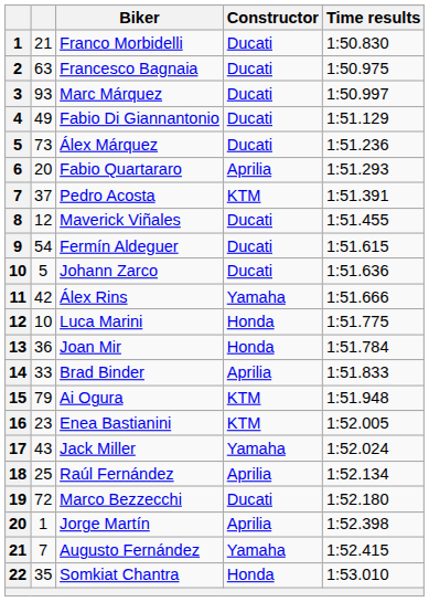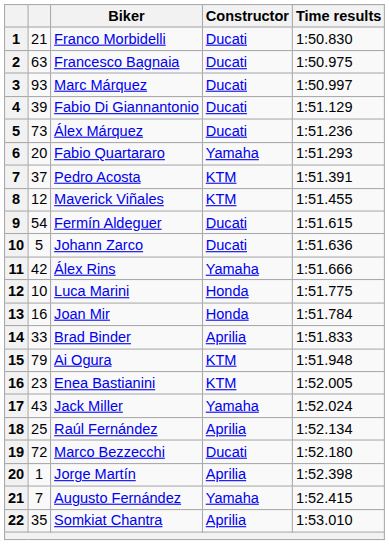Fabio Di Giannantonio | column 2: 49 -> 39
Fabio Quartararo | Constructor: Aprilia -> Yamaha
Maverick Viñales | Constructor: Ducati -> KTM
Joan Mir | column 2: 36 -> 16
Somkiat Chantra | Constructor: Honda -> Aprilia
